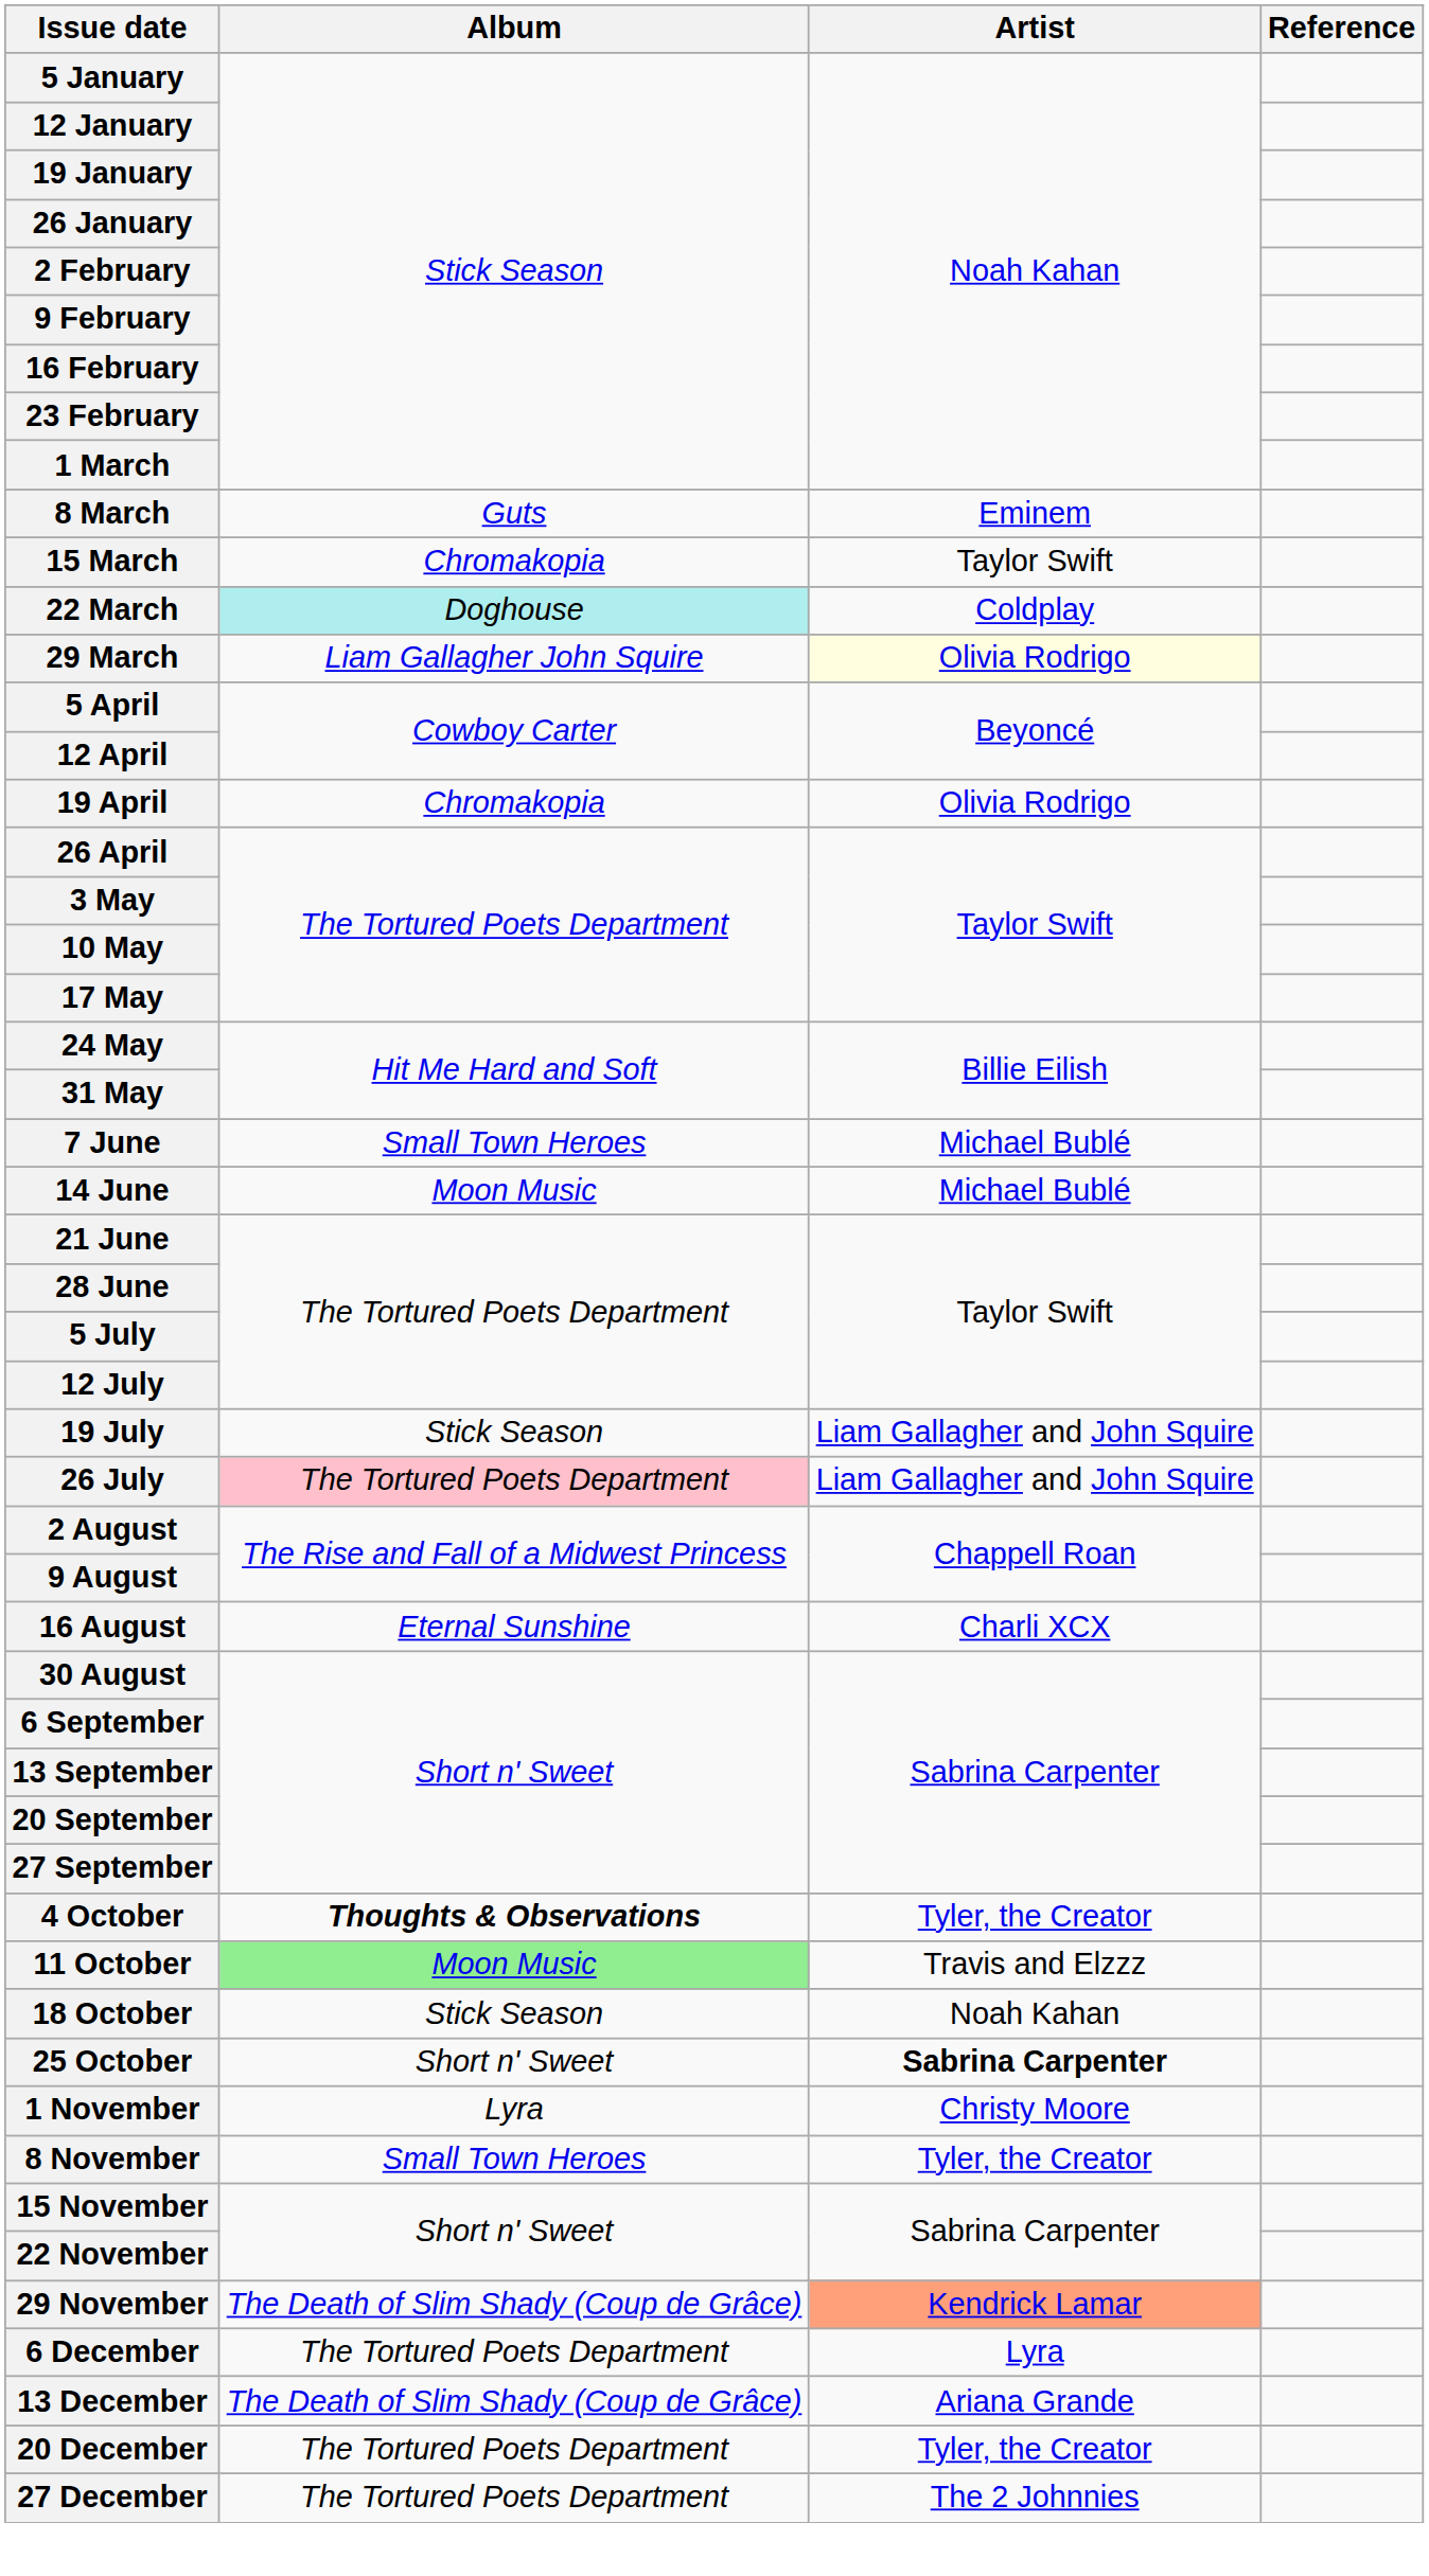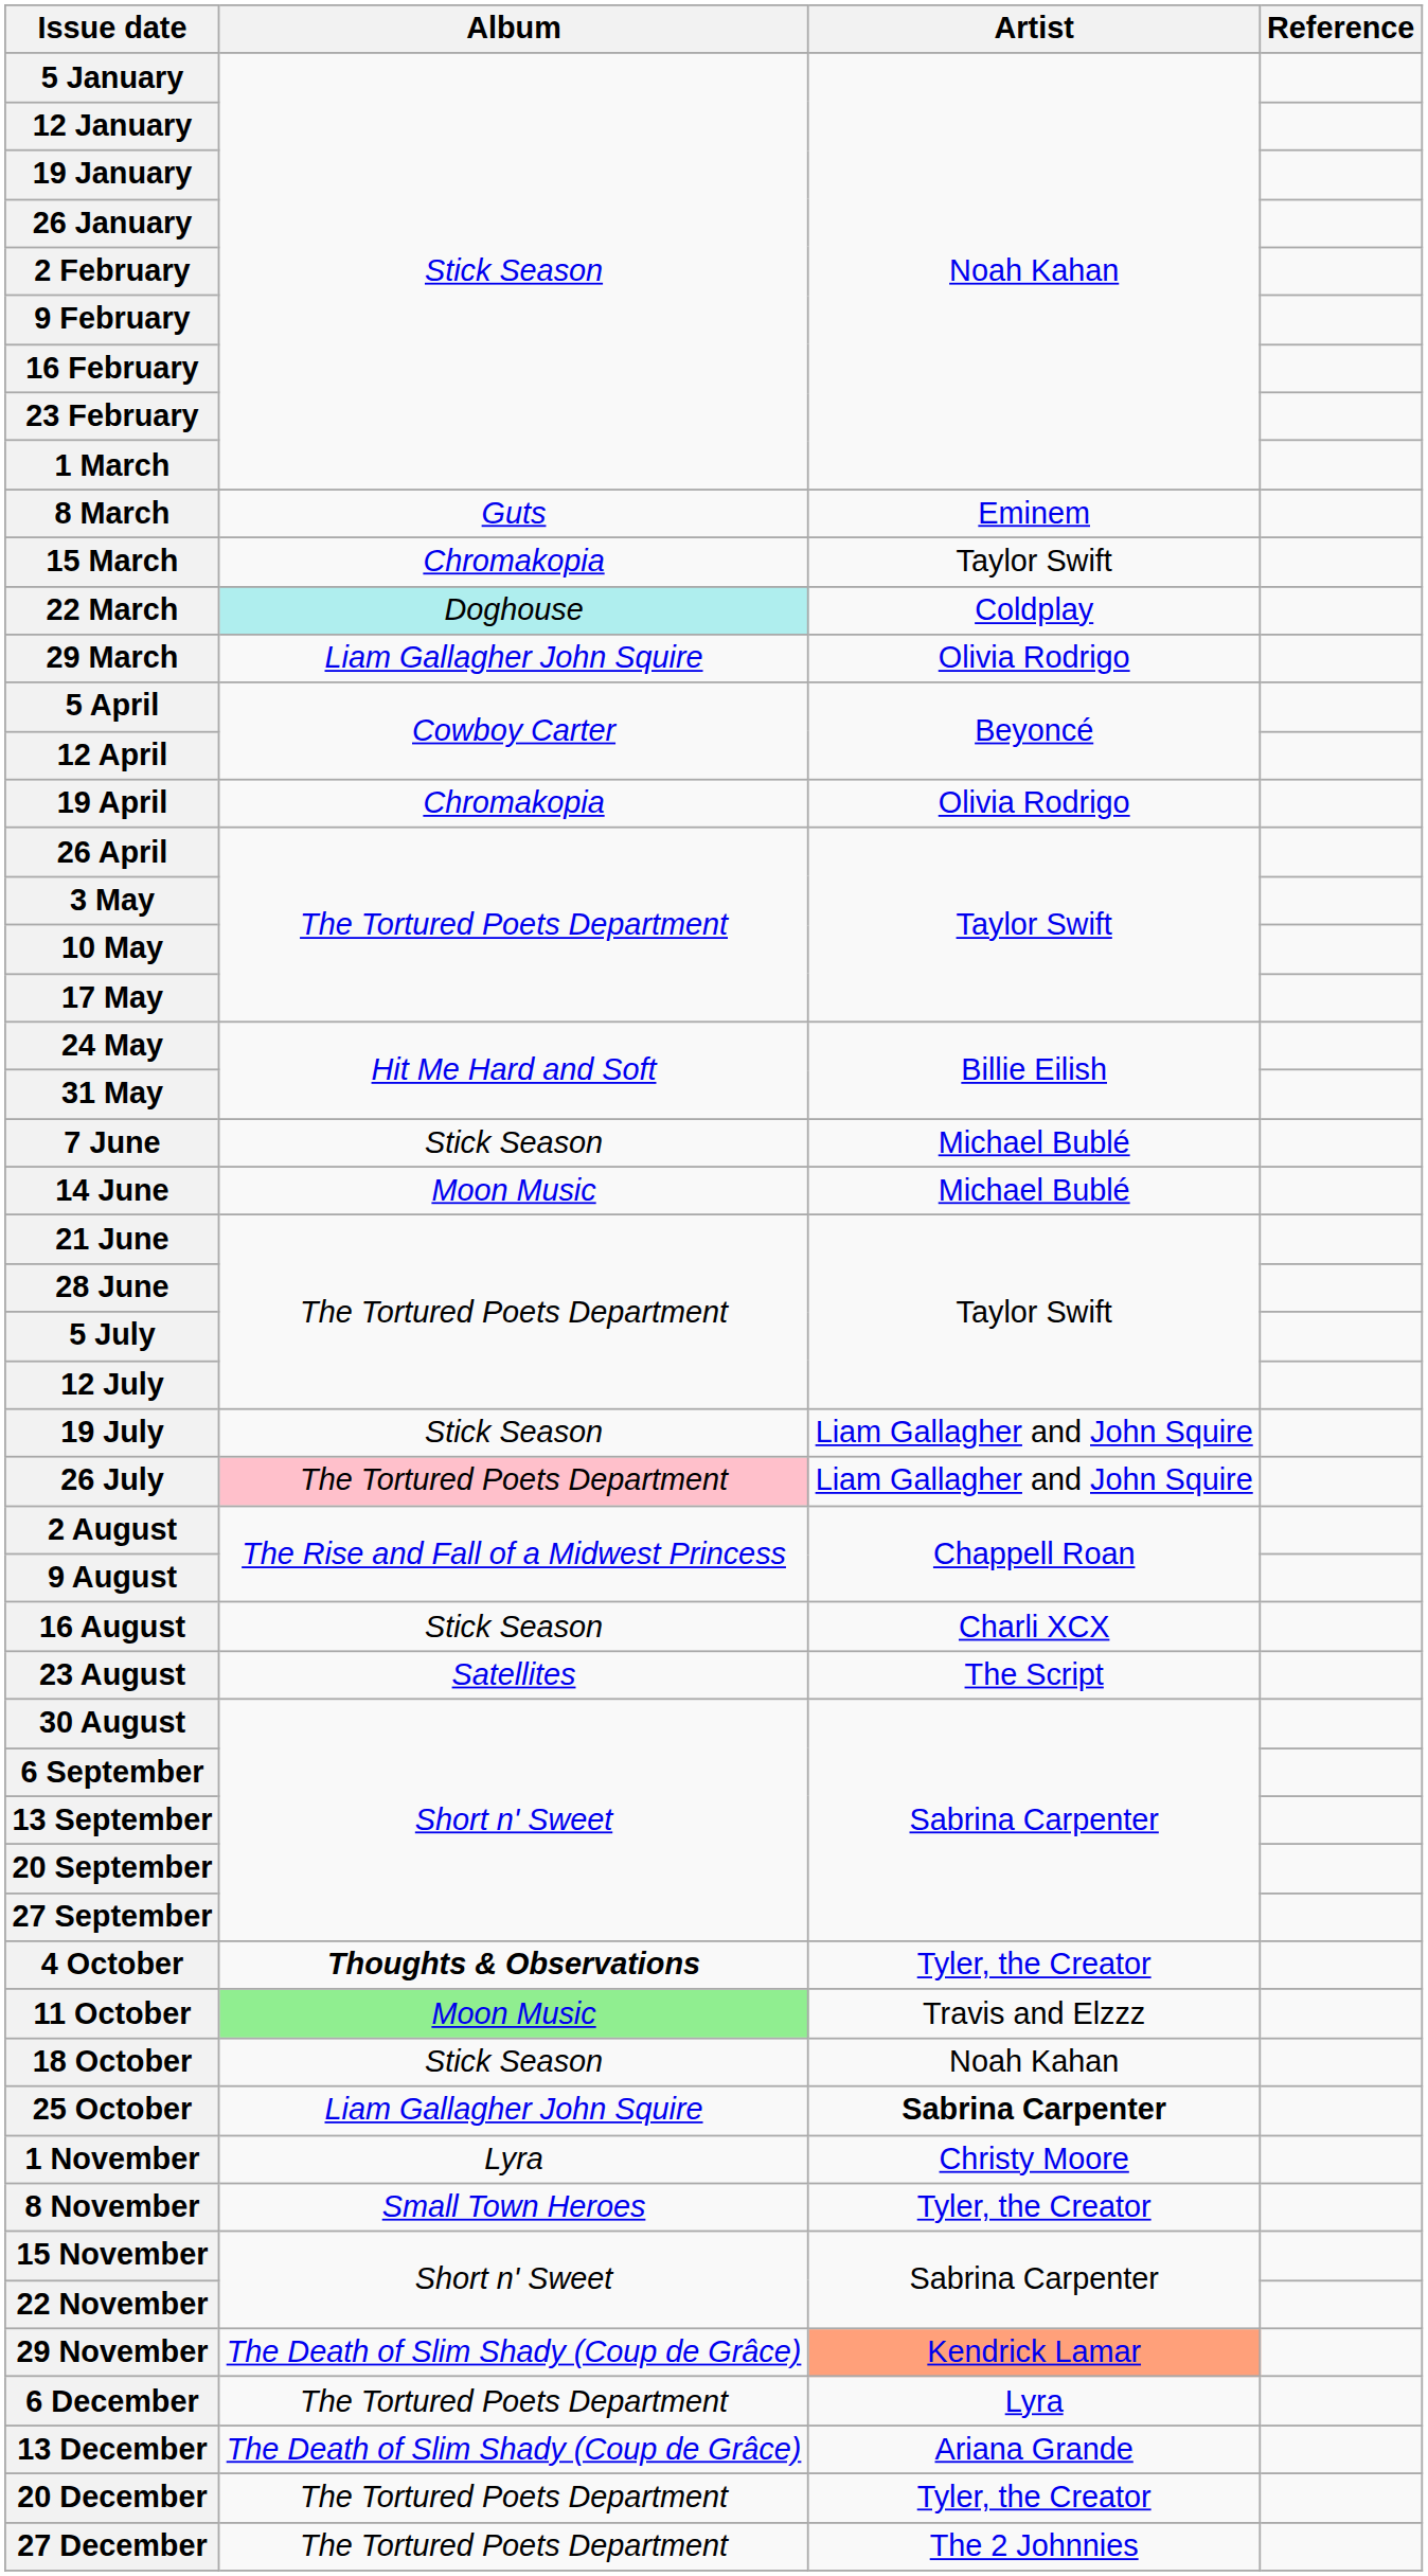29 March | Artist: lightyellow background -> no background
7 June | Album: Small Town Heroes -> Stick Season
16 August | Album: Eternal Sunshine -> Stick Season
+ row: 23 August | Satellites | The Script
25 October | Album: Short n' Sweet -> Liam Gallagher John Squire
